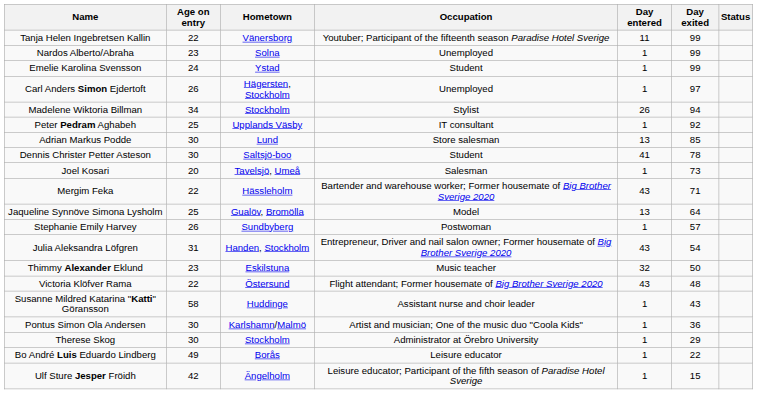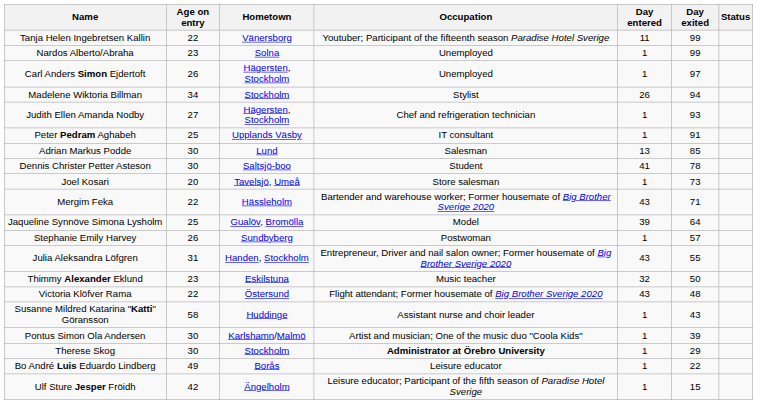- row: Emelie Karolina Svensson | 24 | Ystad | Student | 1 | 99
+ row: Judith Ellen Amanda Nodby | 27 | Hägersten, Stockholm | Chef and refrigeration technician | 1 | 93
Peter Pedram Aghabeh | Day exited: 92 -> 91
Adrian Markus Podde | Occupation: Store salesman -> Salesman
Joel Kosari | Occupation: Salesman -> Store salesman
Jaqueline Synnöve Simona Lysholm | Day entered: 13 -> 39
Julia Aleksandra Löfgren | Day exited: 54 -> 55
Pontus Simon Ola Andersen | Day exited: 36 -> 39
Therese Skog | Occupation: normal -> bold
